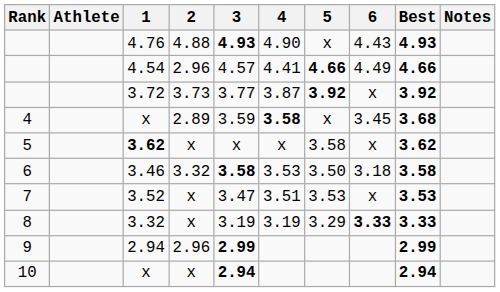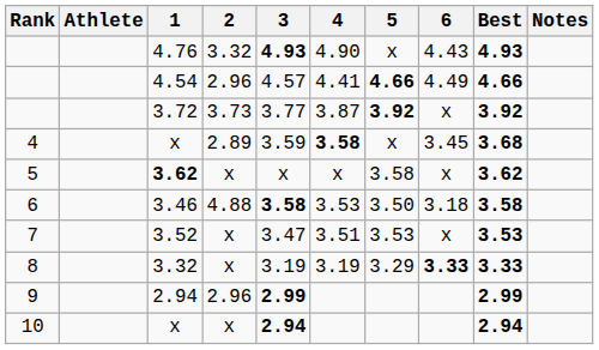4.76 | 2: 4.88 -> 3.32
3.46 | 2: 3.32 -> 4.88
